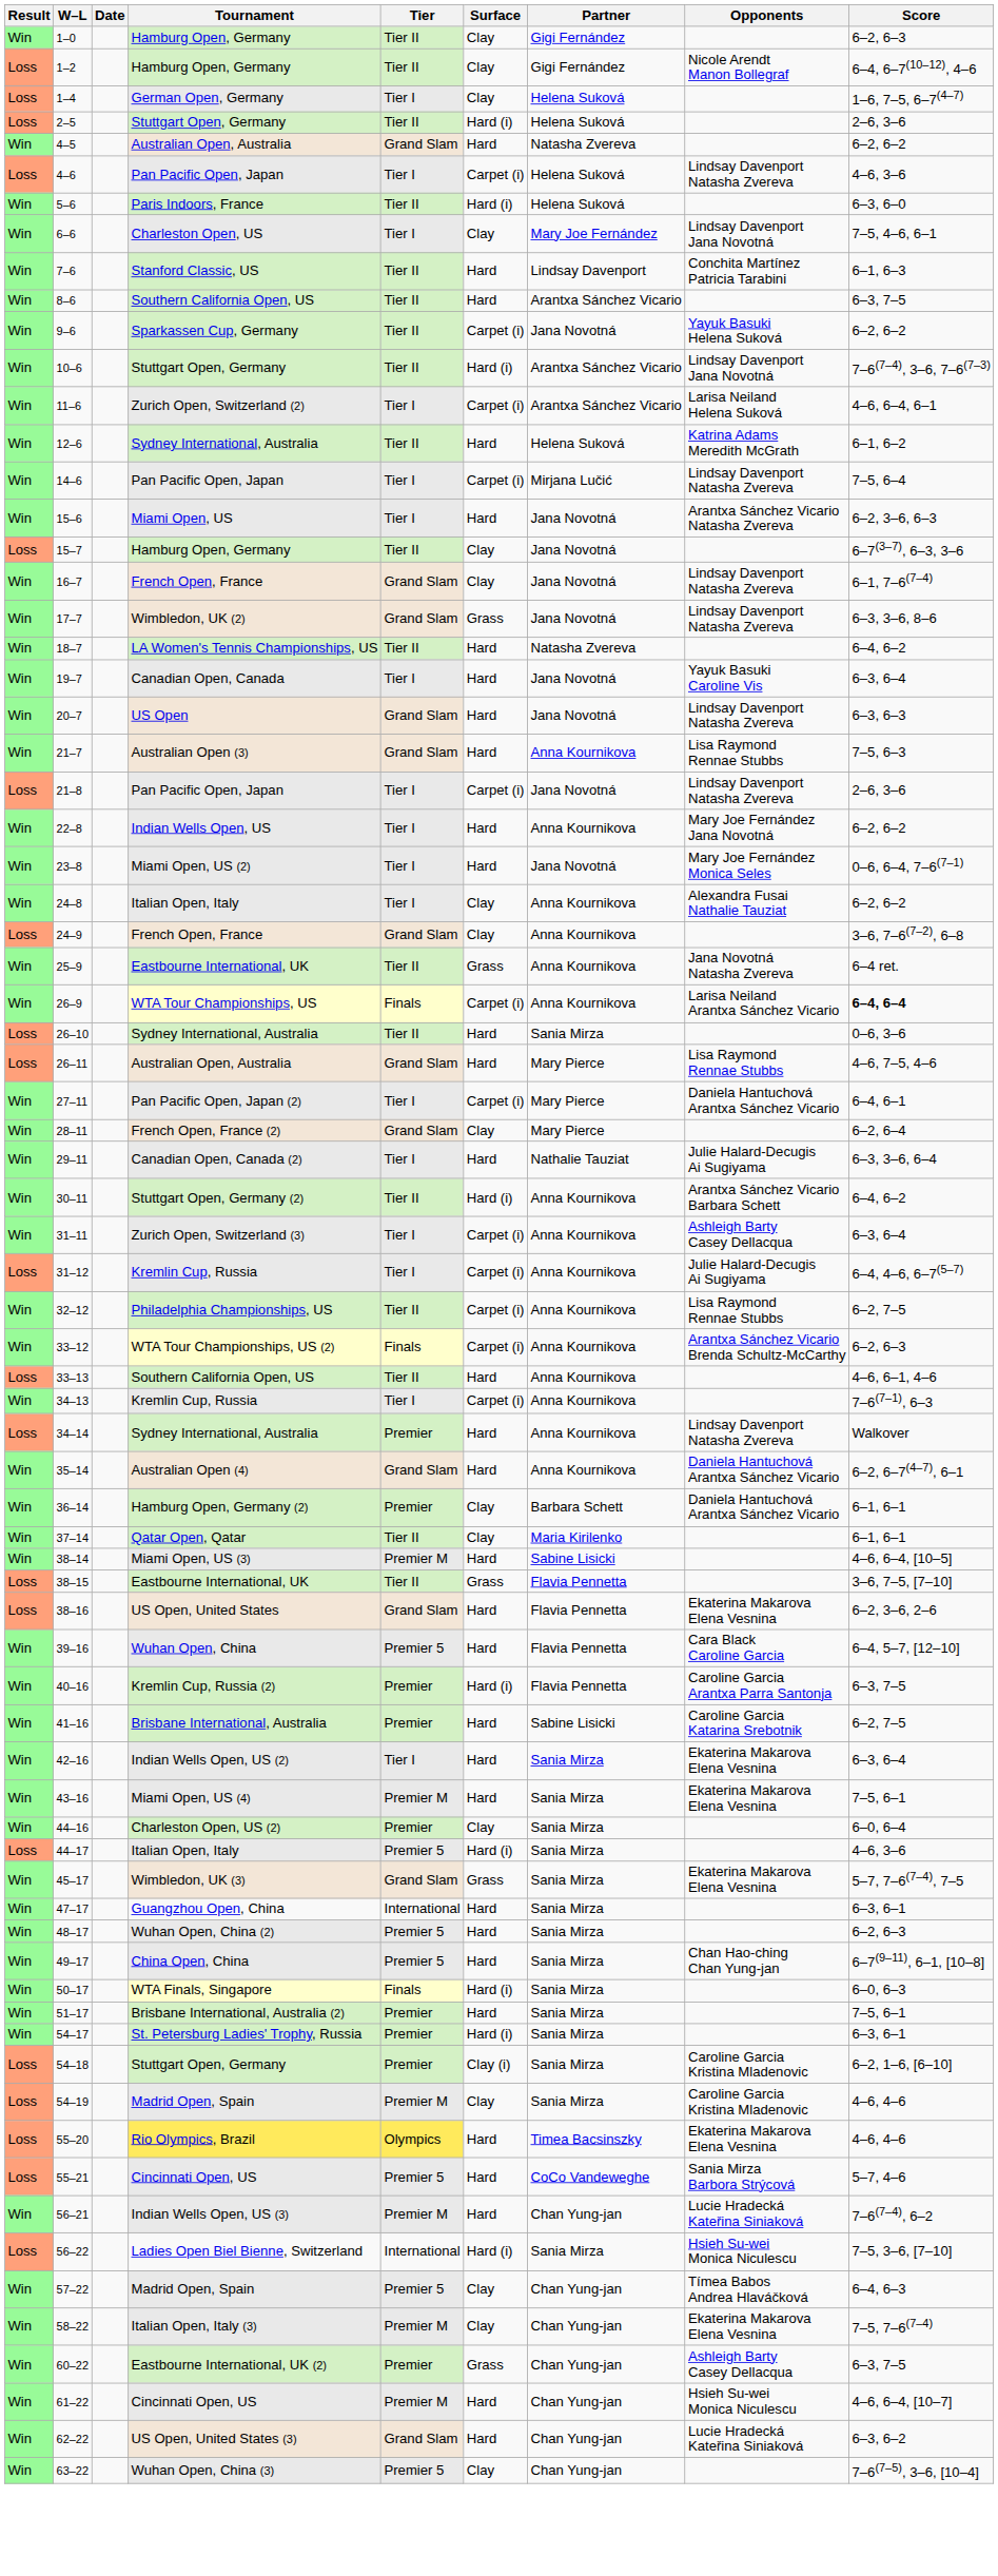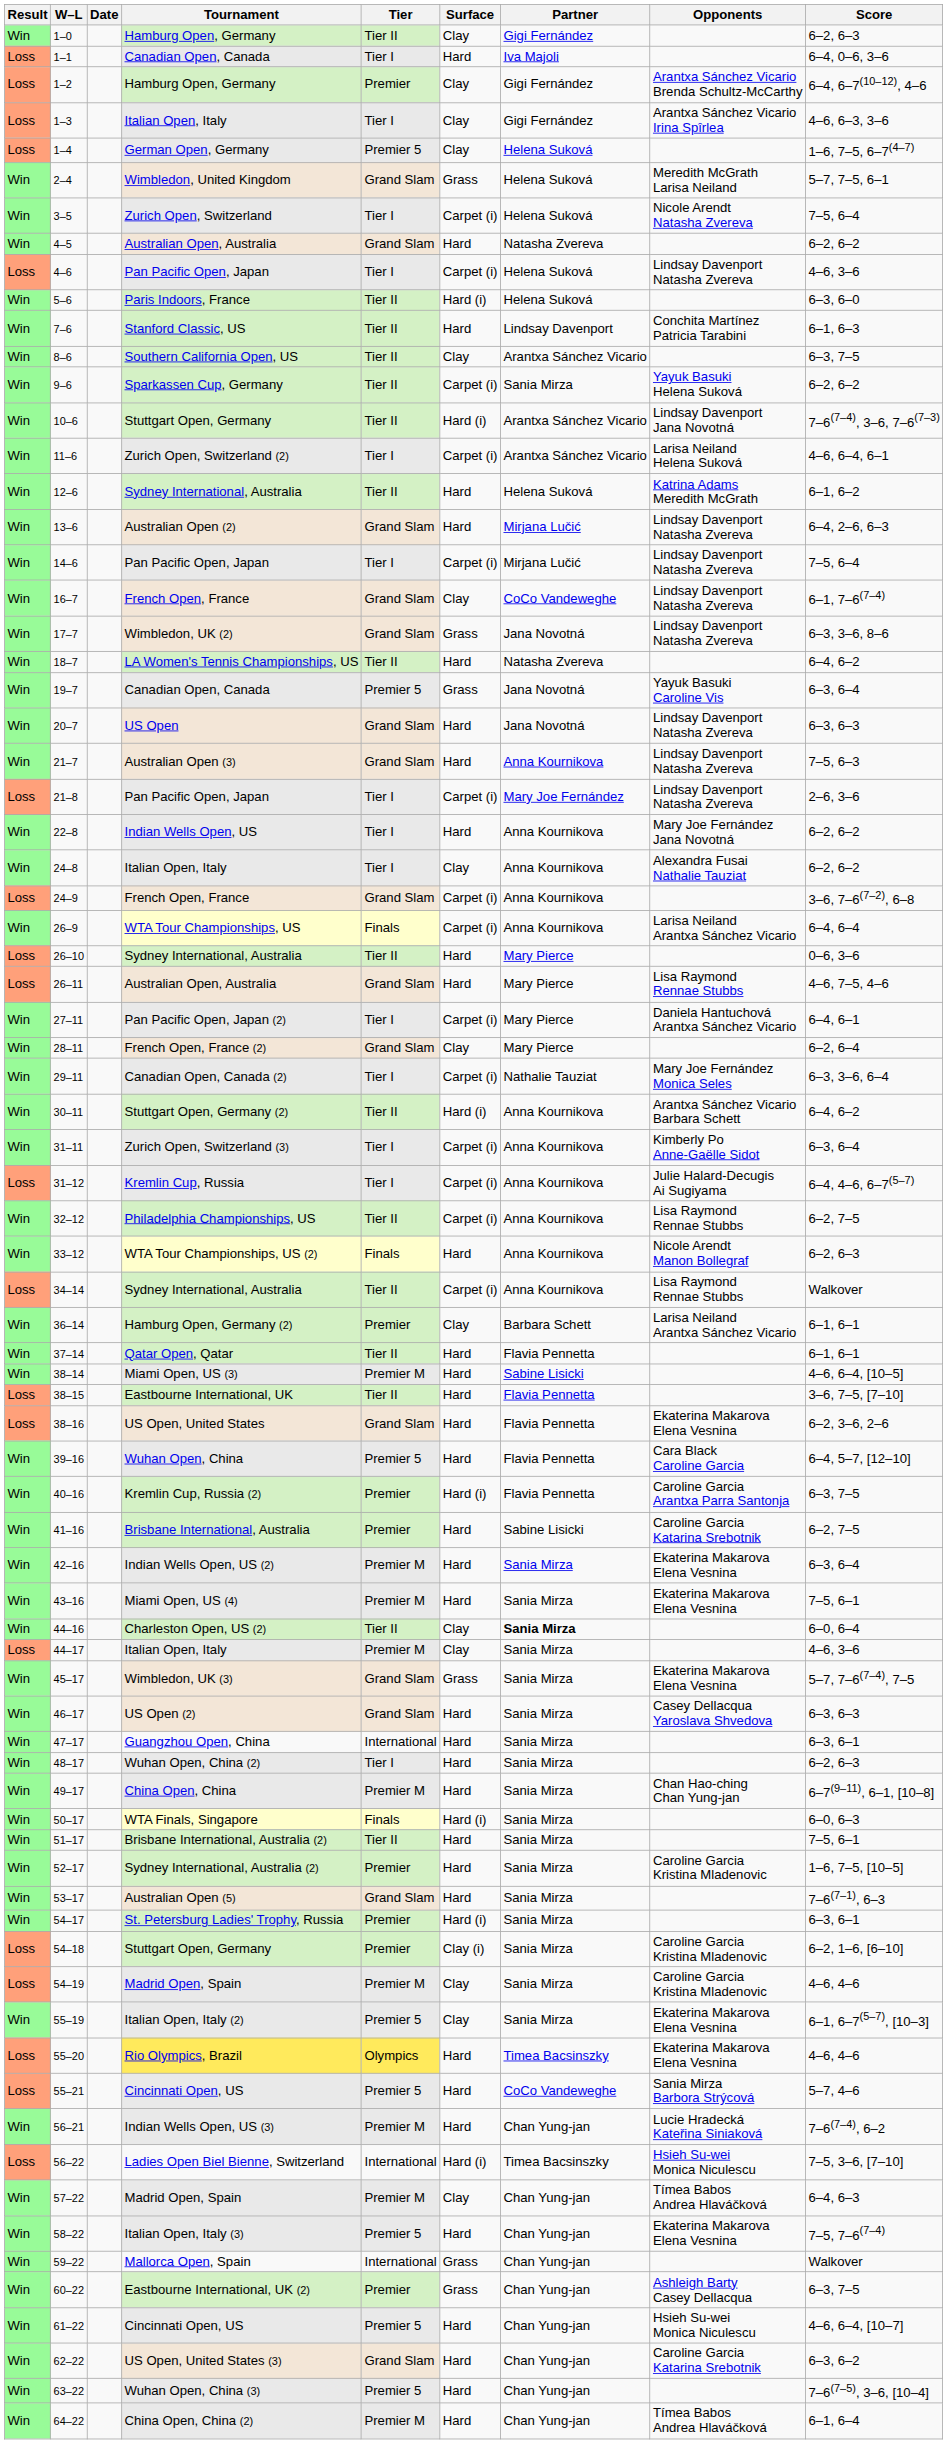+ row: Loss | 1–1 | Canadian Open, Canada | Tier I | Hard | Iva Majoli | 6–4, 0–6, 3–6
1–2 | Tier: Tier II -> Premier
1–2 | Opponents: Nicole Arendt Manon Bollegraf -> Arantxa Sánchez Vicario Brenda Schultz-McCarthy
+ row: Loss | 1–3 | Italian Open, Italy | Tier I | Clay | Gigi Fernández | Arantxa Sánchez Vicario Irina Spîrlea | 4–6, 6–3, 3–6
1–4 | Tier: Tier I -> Premier 5
+ row: Win | 2–4 | Wimbledon, United Kingdom | Grand Slam | Grass | Helena Suková | Meredith McGrath Larisa Neiland | 5–7, 7–5, 6–1
- row: Loss | 2–5 | Stuttgart Open, Germany | Tier II | Hard (i) | Helena Suková | 2–6, 3–6
+ row: Win | 3–5 | Zurich Open, Switzerland | Tier I | Carpet (i) | Helena Suková | Nicole Arendt Natasha Zvereva | 7–5, 6–4
- row: Win | 6–6 | Charleston Open, US | Tier I | Clay | Mary Joe Fernández | Lindsay Davenport Jana Novotná | 7–5, 4–6, 6–1
8–6 | Surface: Hard -> Clay
9–6 | Partner: Jana Novotná -> Sania Mirza
+ row: Win | 13–6 | Australian Open (2) | Grand Slam | Hard | Mirjana Lučić | Lindsay Davenport Natasha Zvereva | 6–4, 2–6, 6–3
- row: Win | 15–6 | Miami Open, US | Tier I | Hard | Jana Novotná | Arantxa Sánchez Vicario Natasha Zvereva | 6–2, 3–6, 6–3
- row: Loss | 15–7 | Hamburg Open, Germany | Tier II | Clay | Jana Novotná | 6–7(3–7), 6–3, 3–6
16–7 | Partner: Jana Novotná -> CoCo Vandeweghe
19–7 | Tier: Tier I -> Premier 5
19–7 | Surface: Hard -> Grass
21–7 | Opponents: Lisa Raymond Rennae Stubbs -> Lindsay Davenport Natasha Zvereva
21–8 | Partner: Jana Novotná -> Mary Joe Fernández
- row: Win | 23–8 | Miami Open, US (2) | Tier I | Hard | Jana Novotná | Mary Joe Fernández Monica Seles | 0–6, 6–4, 7–6(7–1)
24–9 | Surface: Clay -> Carpet (i)
- row: Win | 25–9 | Eastbourne International, UK | Tier II | Grass | Anna Kournikova | Jana Novotná Natasha Zvereva | 6–4 ret.
26–9 | Score: bold -> normal
26–10 | Partner: Sania Mirza -> Mary Pierce
29–11 | Surface: Hard -> Carpet (i)
29–11 | Opponents: Julie Halard-Decugis Ai Sugiyama -> Mary Joe Fernández Monica Seles
31–11 | Opponents: Ashleigh Barty Casey Dellacqua -> Kimberly Po Anne-Gaëlle Sidot
33–12 | Surface: Carpet (i) -> Hard
33–12 | Opponents: Arantxa Sánchez Vicario Brenda Schultz-McCarthy -> Nicole Arendt Manon Bollegraf
- row: Loss | 33–13 | Southern California Open, US | Tier II | Hard | Anna Kournikova | 4–6, 6–1, 4–6
- row: Win | 34–13 | Kremlin Cup, Russia | Tier I | Carpet (i) | Anna Kournikova | 7–6(7–1), 6–3
34–14 | Tier: Premier -> Tier II
34–14 | Surface: Hard -> Carpet (i)
34–14 | Opponents: Lindsay Davenport Natasha Zvereva -> Lisa Raymond Rennae Stubbs
- row: Win | 35–14 | Australian Open (4) | Grand Slam | Hard | Anna Kournikova | Daniela Hantuchová Arantxa Sánchez Vicario | 6–2, 6–7(4–7), 6–1
36–14 | Opponents: Daniela Hantuchová Arantxa Sánchez Vicario -> Larisa Neiland Arantxa Sánchez Vicario
37–14 | Surface: Clay -> Hard
37–14 | Partner: Maria Kirilenko -> Flavia Pennetta
38–15 | Surface: Grass -> Hard
42–16 | Tier: Tier I -> Premier M
44–16 | Tier: Premier -> Tier II
44–16 | Partner: normal -> bold
44–17 | Tier: Premier 5 -> Premier M
44–17 | Surface: Hard (i) -> Clay
+ row: Win | 46–17 | US Open (2) | Grand Slam | Hard | Sania Mirza | Casey Dellacqua Yaroslava Shvedova | 6–3, 6–3
48–17 | Tier: Premier 5 -> Tier I
49–17 | Tier: Premier 5 -> Premier M
51–17 | Tier: Premier -> Tier II
+ row: Win | 52–17 | Sydney International, Australia (2) | Premier | Hard | Sania Mirza | Caroline Garcia Kristina Mladenovic | 1–6, 7–5, [10–5]
+ row: Win | 53–17 | Australian Open (5) | Grand Slam | Hard | Sania Mirza | 7–6(7–1), 6–3
+ row: Win | 55–19 | Italian Open, Italy (2) | Premier 5 | Clay | Sania Mirza | Ekaterina Makarova Elena Vesnina | 6–1, 6–7(5–7), [10–3]
56–22 | Partner: Sania Mirza -> Timea Bacsinszky
57–22 | Tier: Premier 5 -> Premier M
58–22 | Tier: Premier M -> Premier 5
58–22 | Surface: Clay -> Hard
+ row: Win | 59–22 | Mallorca Open, Spain | International | Grass | Chan Yung-jan | Walkover
61–22 | Tier: Premier M -> Premier 5
62–22 | Opponents: Lucie Hradecká Kateřina Siniaková -> Caroline Garcia Katarina Srebotnik
63–22 | Surface: Clay -> Hard
+ row: Win | 64–22 | China Open, China (2) | Premier M | Hard | Chan Yung-jan | Tímea Babos Andrea Hlaváčková | 6–1, 6–4
